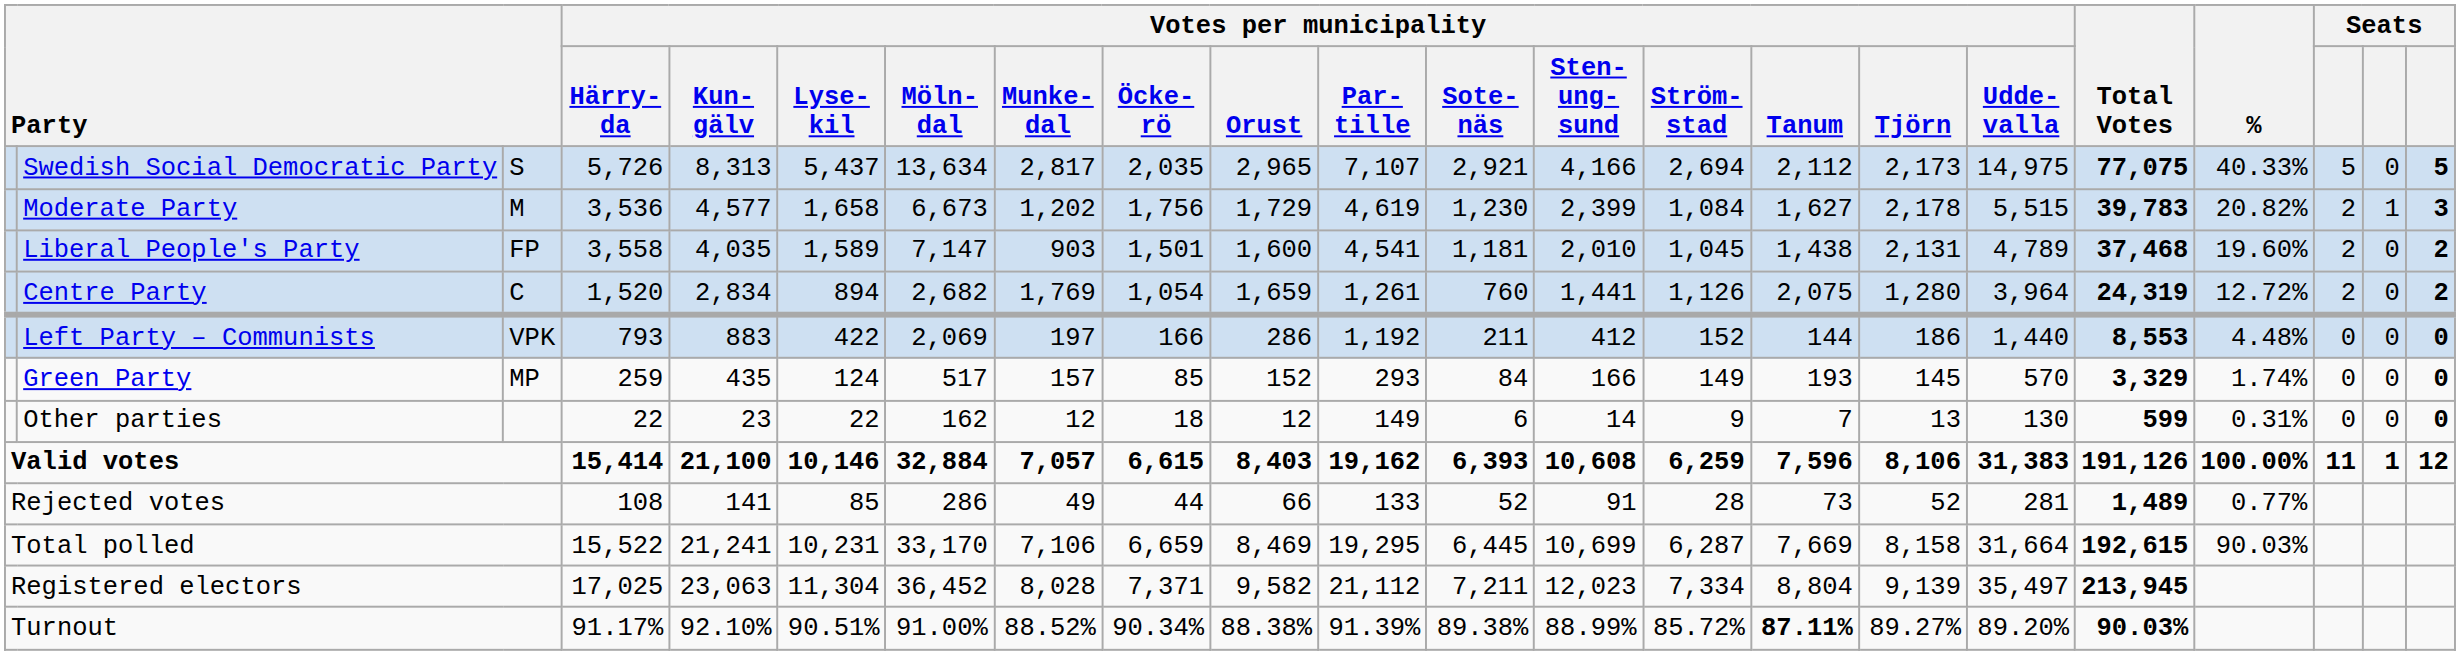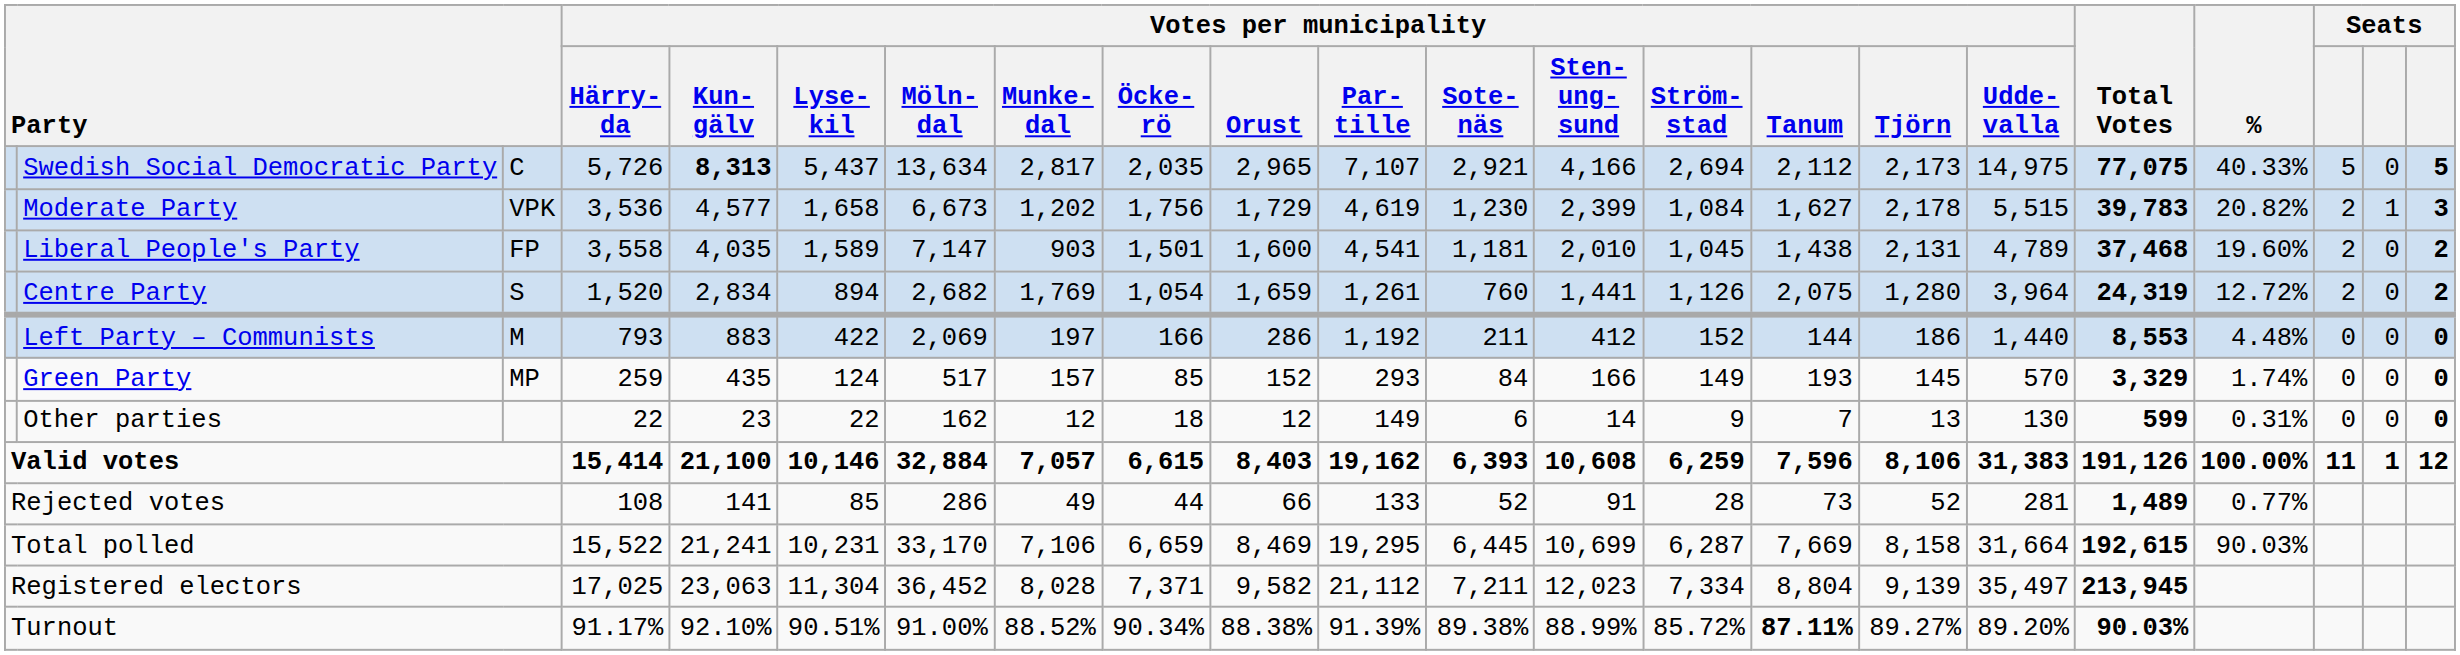Swedish Social Democratic Party | column 3: S -> C
Swedish Social Democratic Party | Votes per municipality / Kun- gälv: normal -> bold
Moderate Party | column 3: M -> VPK
Centre Party | column 3: C -> S
Left Party – Communists | column 3: VPK -> M
